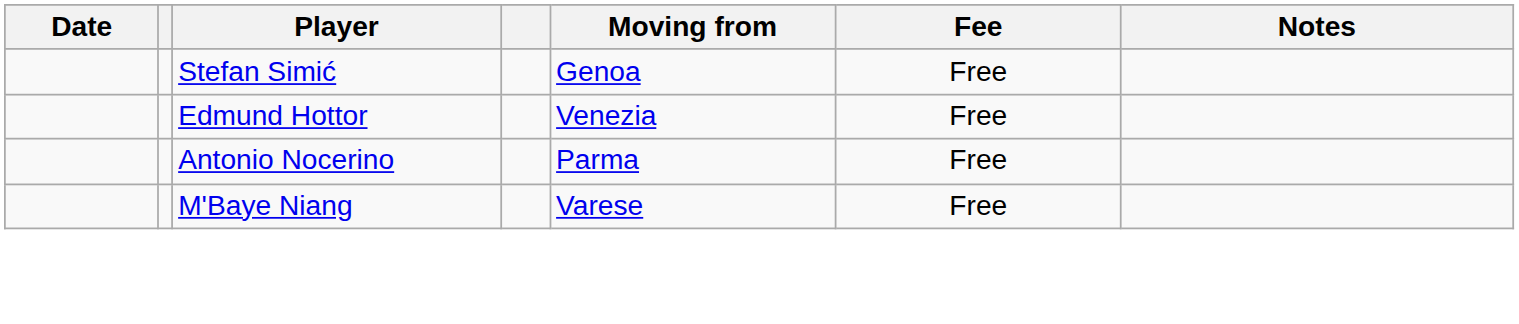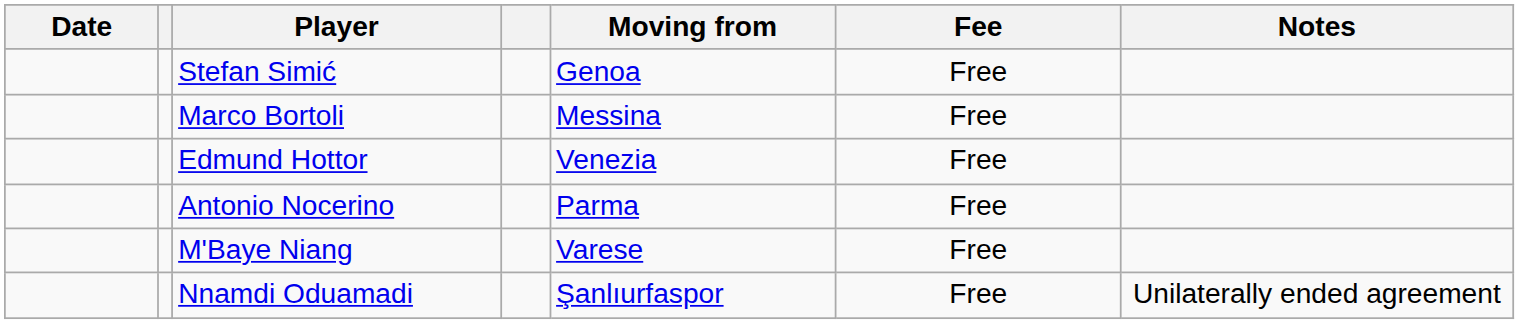+ row: Marco Bortoli | Messina | Free
+ row: Nnamdi Oduamadi | Şanlıurfaspor | Free | Unilaterally ended agreement
